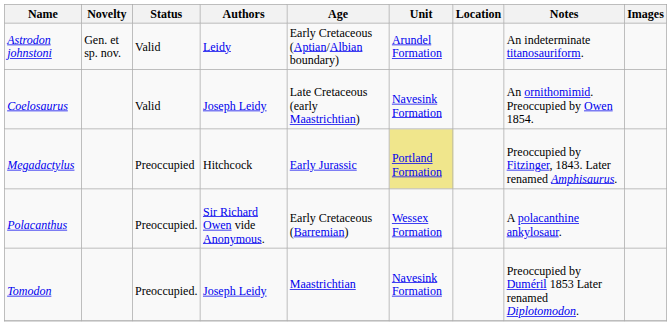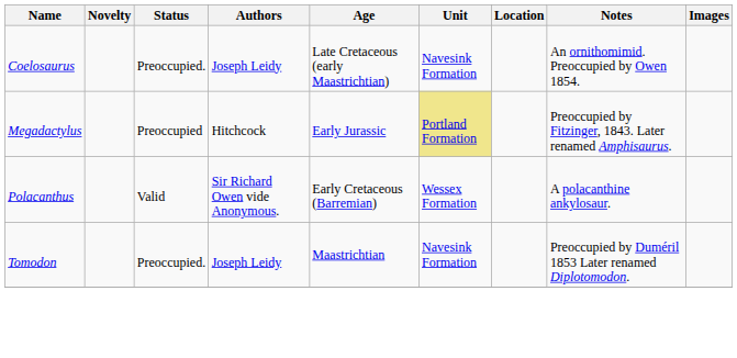- row: Astrodon johnstoni | Gen. et sp. nov. | Valid | Leidy | Early Cretaceous (Aptian/Albian boundary) | Arundel Formation | An indeterminate titanosauriform.
Coelosaurus | Status: Valid -> Preoccupied.
Polacanthus | Status: Preoccupied. -> Valid
